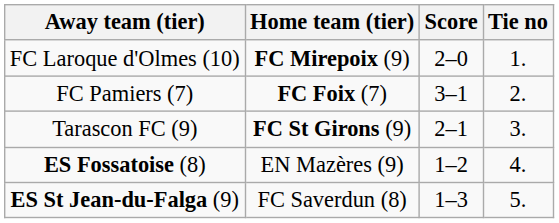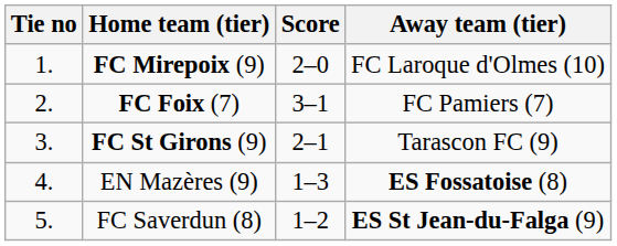columns swapped: Tie no <-> Away team (tier)
EN Mazères (9) | Score: 1–2 -> 1–3
FC Saverdun (8) | Score: 1–3 -> 1–2
